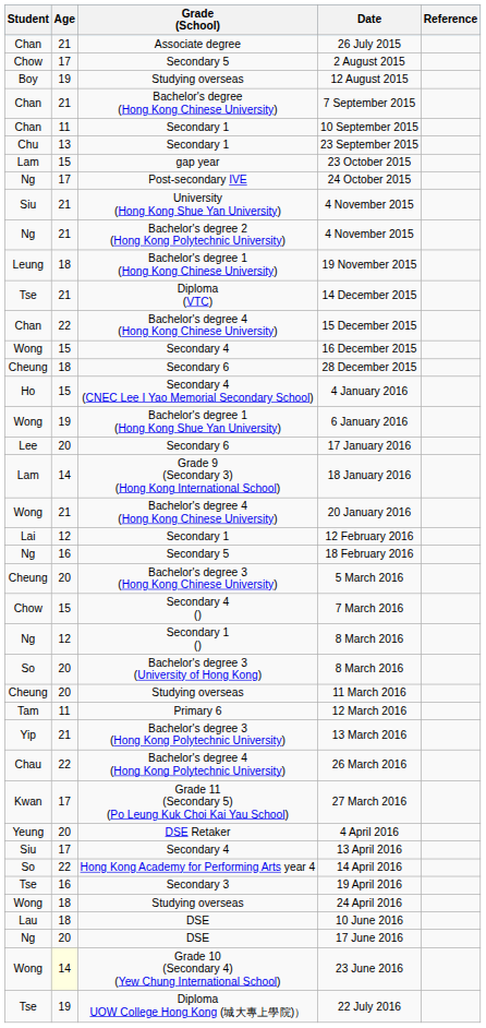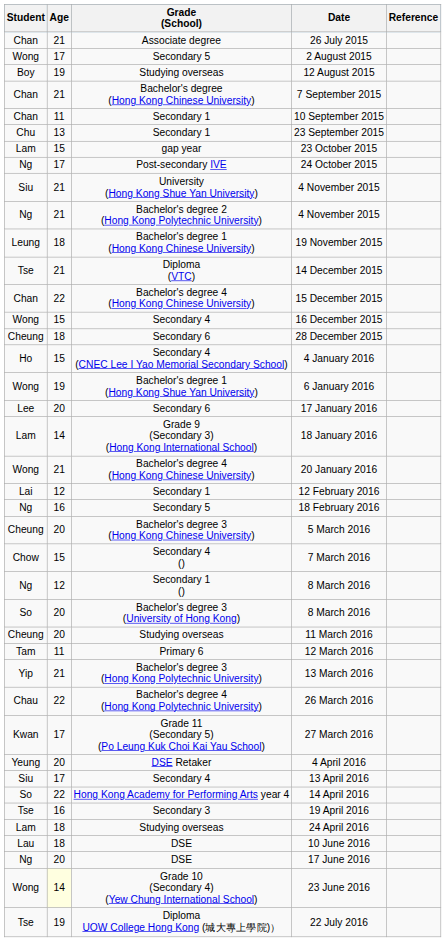2 August 2015 | Student: Chow -> Wong
24 April 2016 | Student: Wong -> Lam
